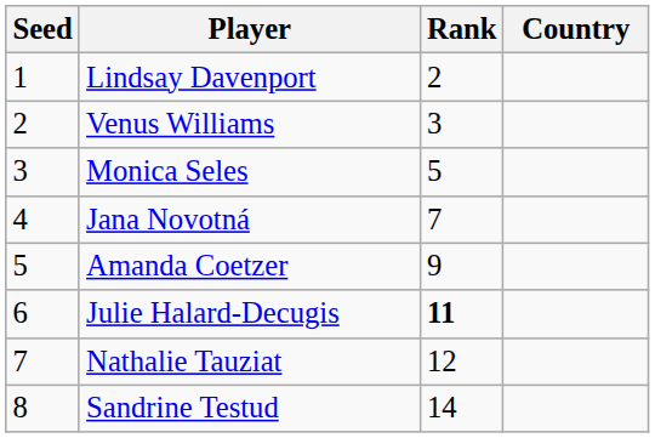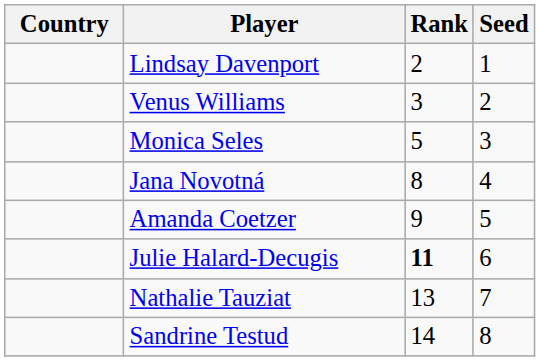columns swapped: Country <-> Seed
Jana Novotná | Rank: 7 -> 8
Nathalie Tauziat | Rank: 12 -> 13
